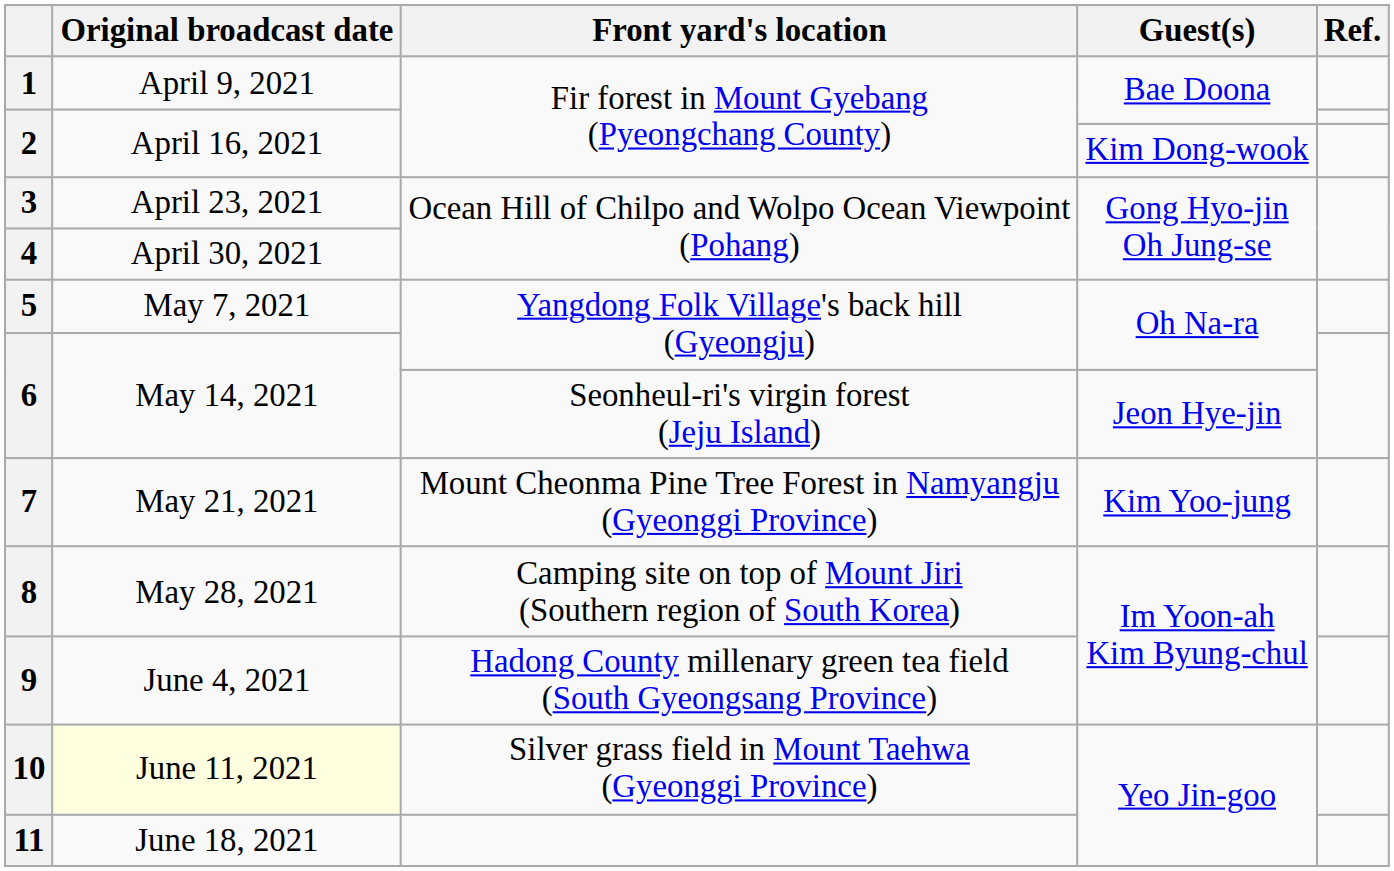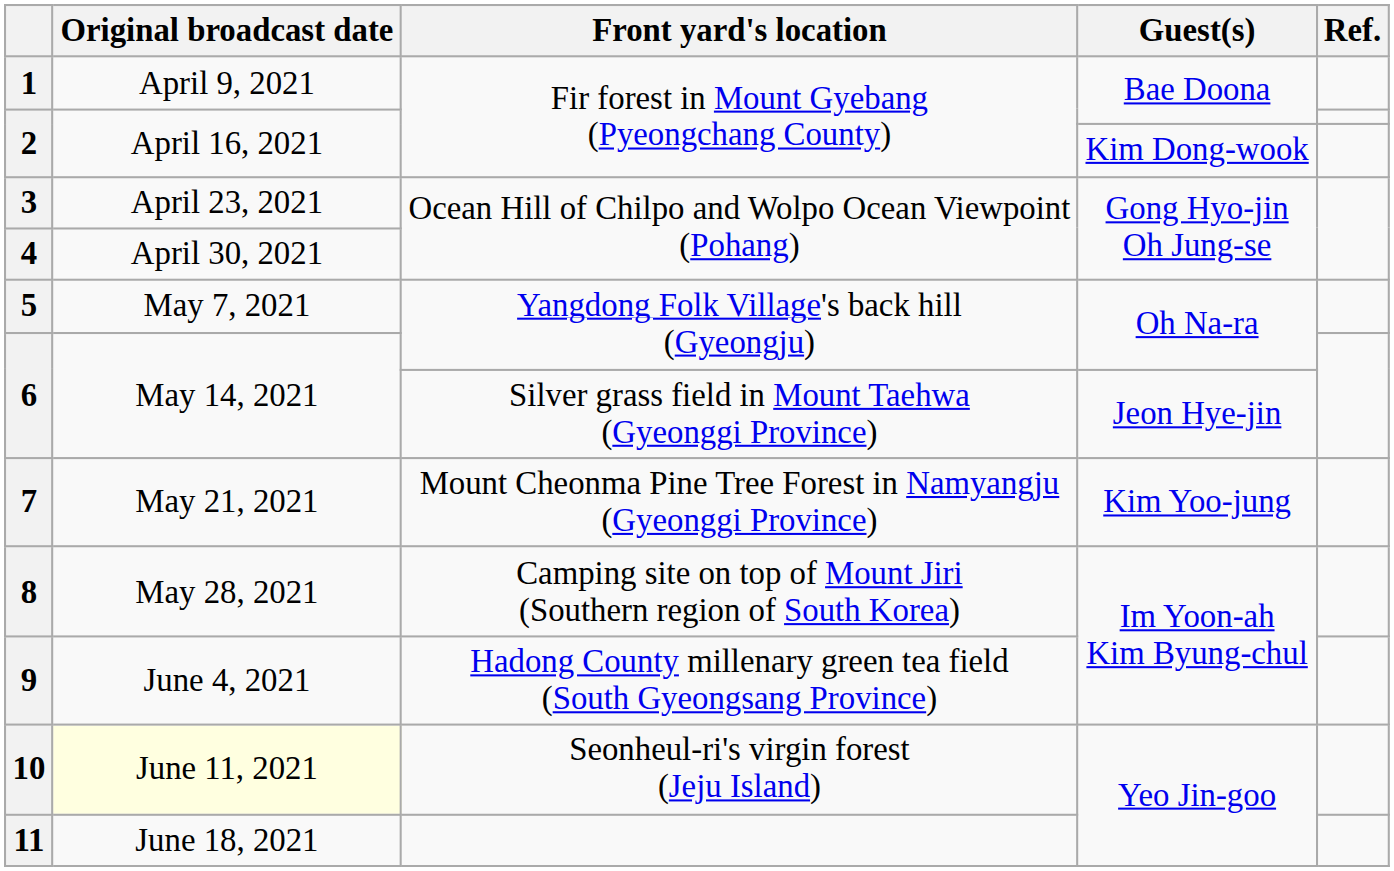6 / Jeon Hye-jin | Front yard's location: Seonheul-ri's virgin forest (Jeju Island) -> Silver grass field in Mount Taehwa (Gyeonggi Province)
10 | Front yard's location: Silver grass field in Mount Taehwa (Gyeonggi Province) -> Seonheul-ri's virgin forest (Jeju Island)
